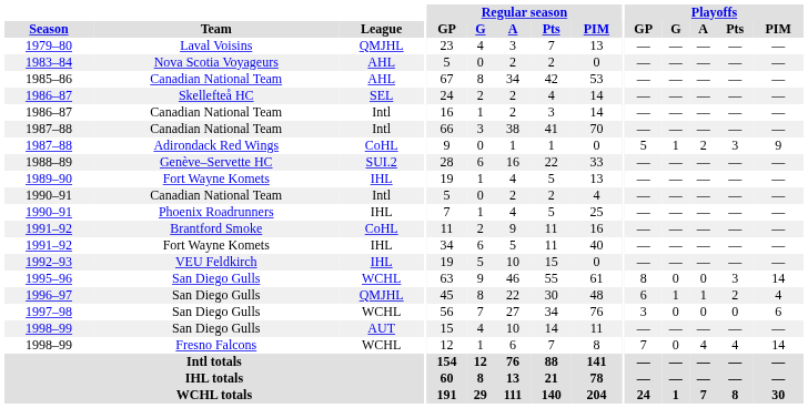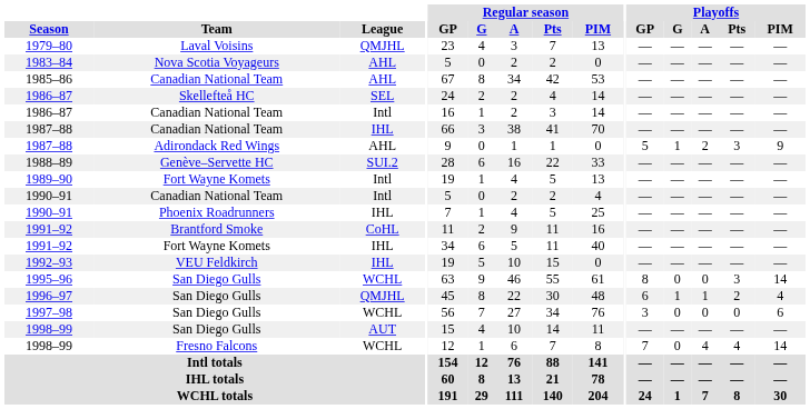1987–88 / Canadian National Team | League: Intl -> IHL
1987–88 / Adirondack Red Wings | League: CoHL -> AHL
1989–90 | League: IHL -> Intl
